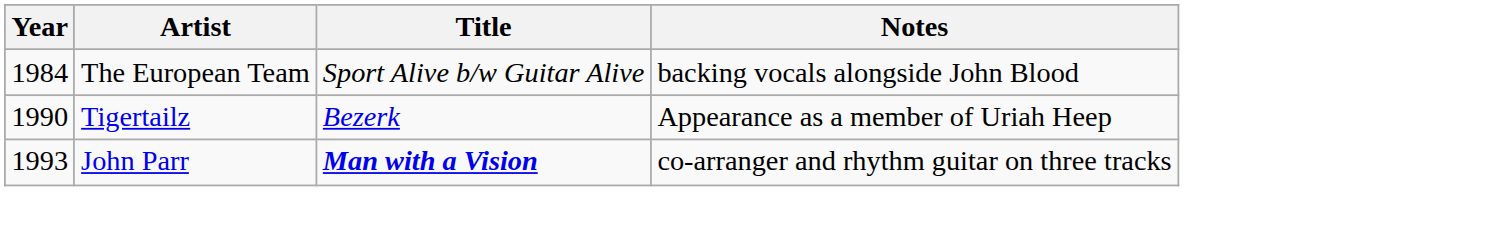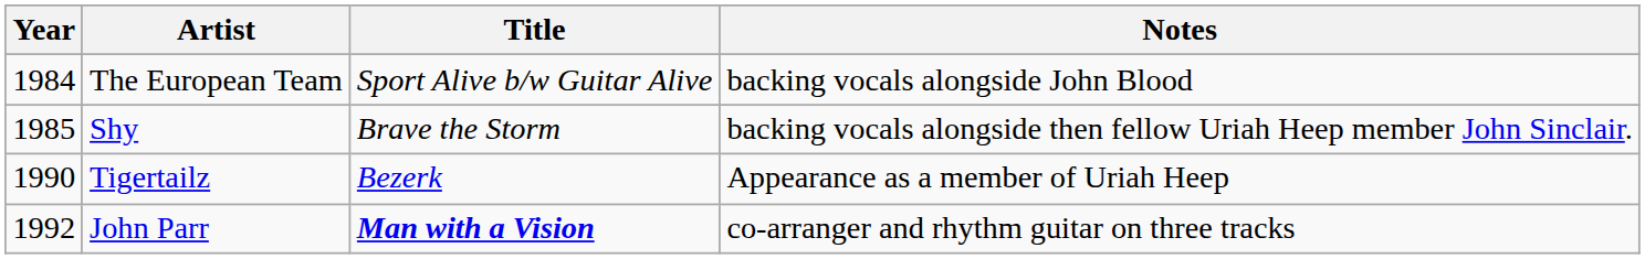+ row: 1985 | Shy | Brave the Storm | backing vocals alongside then fellow Uriah Heep member John Sinclair.
John Parr | Year: 1993 -> 1992
